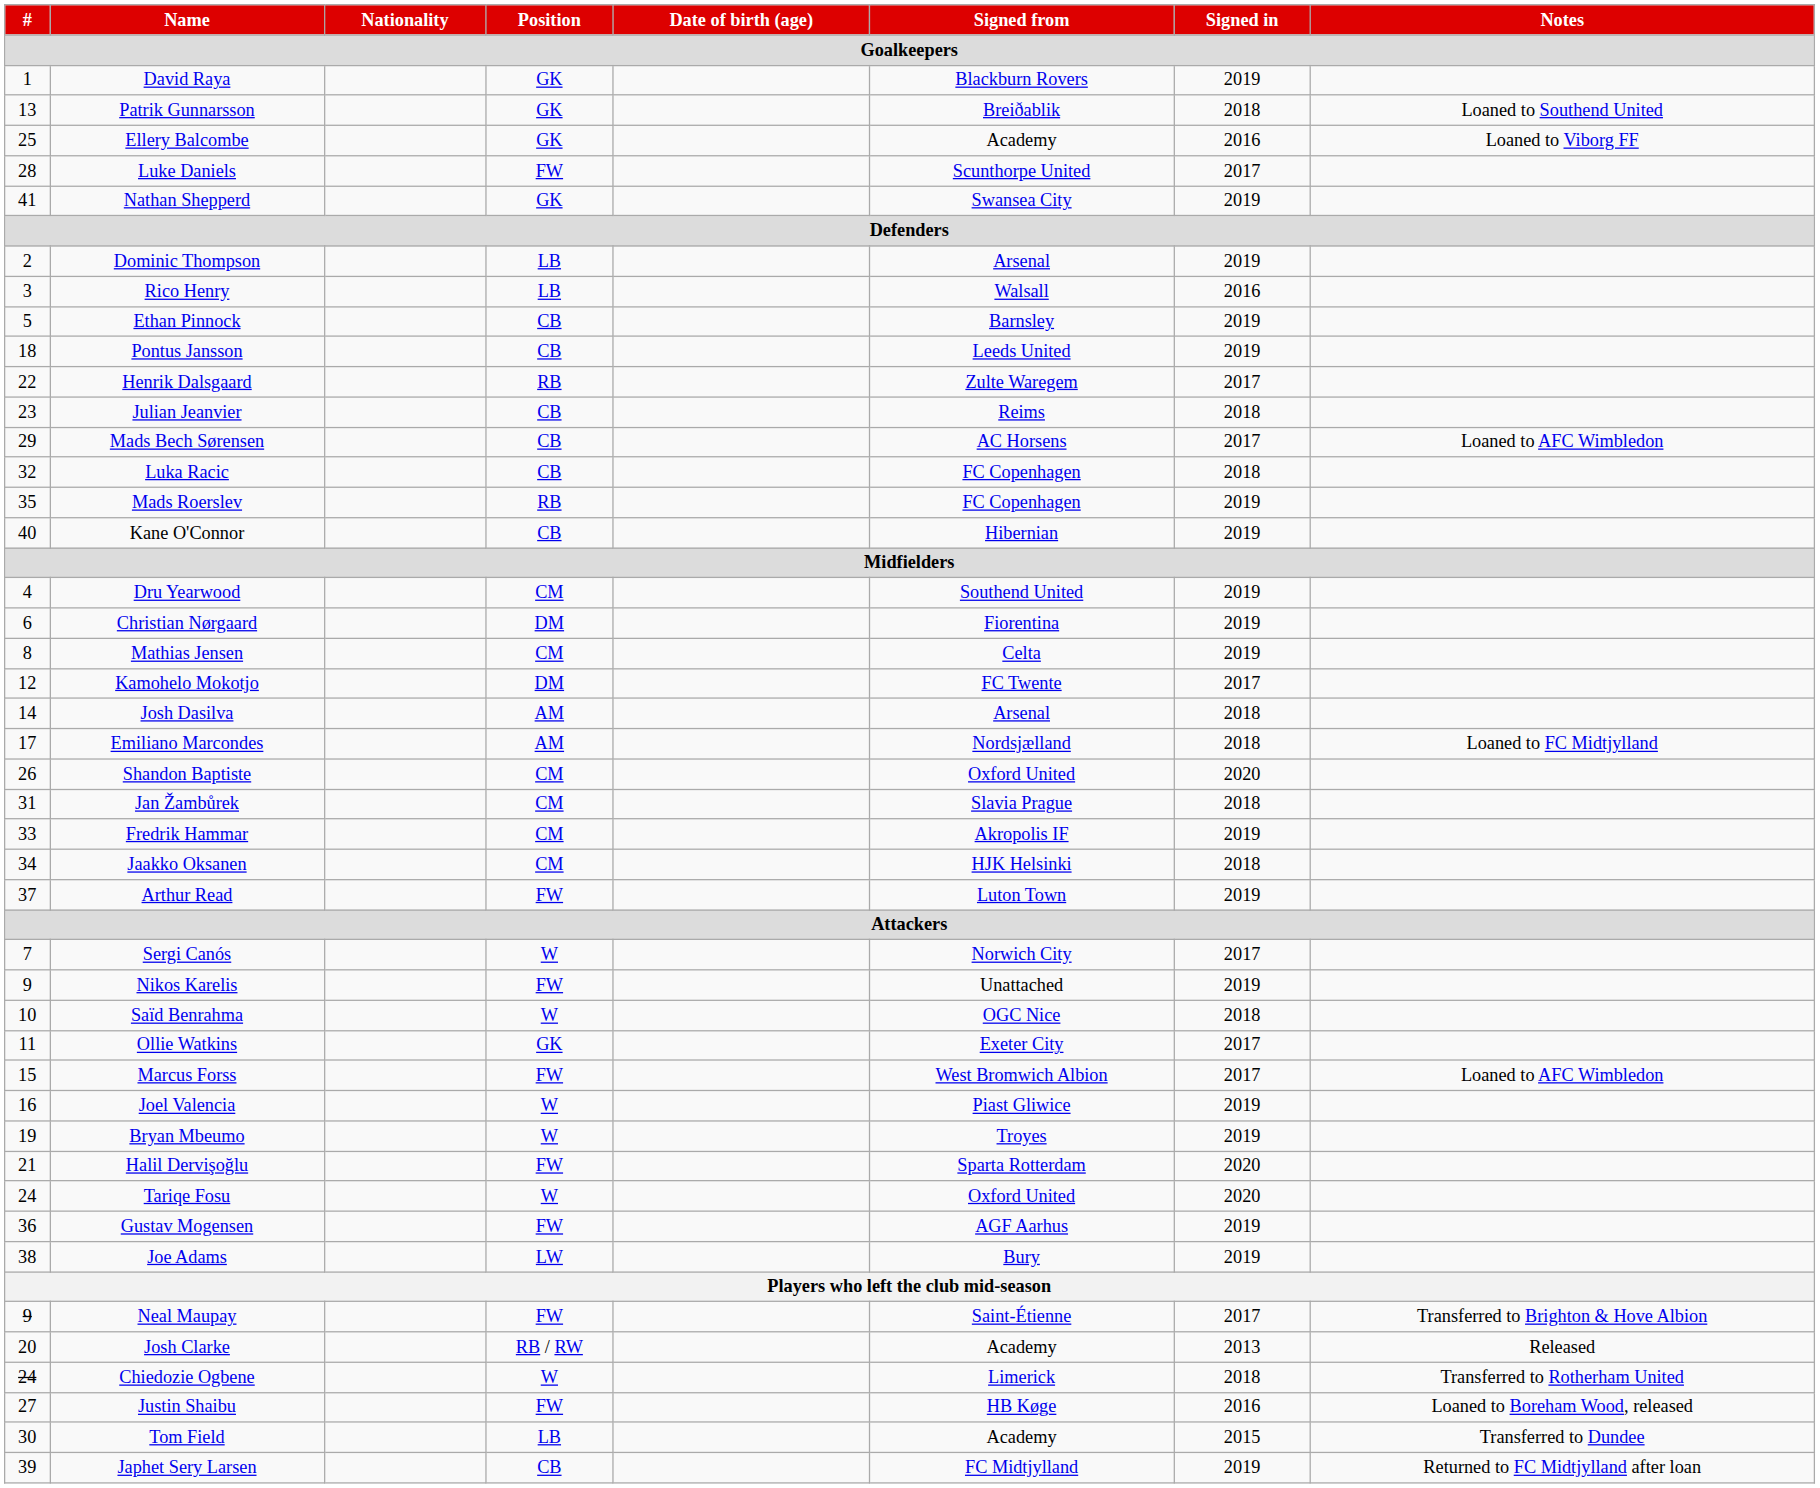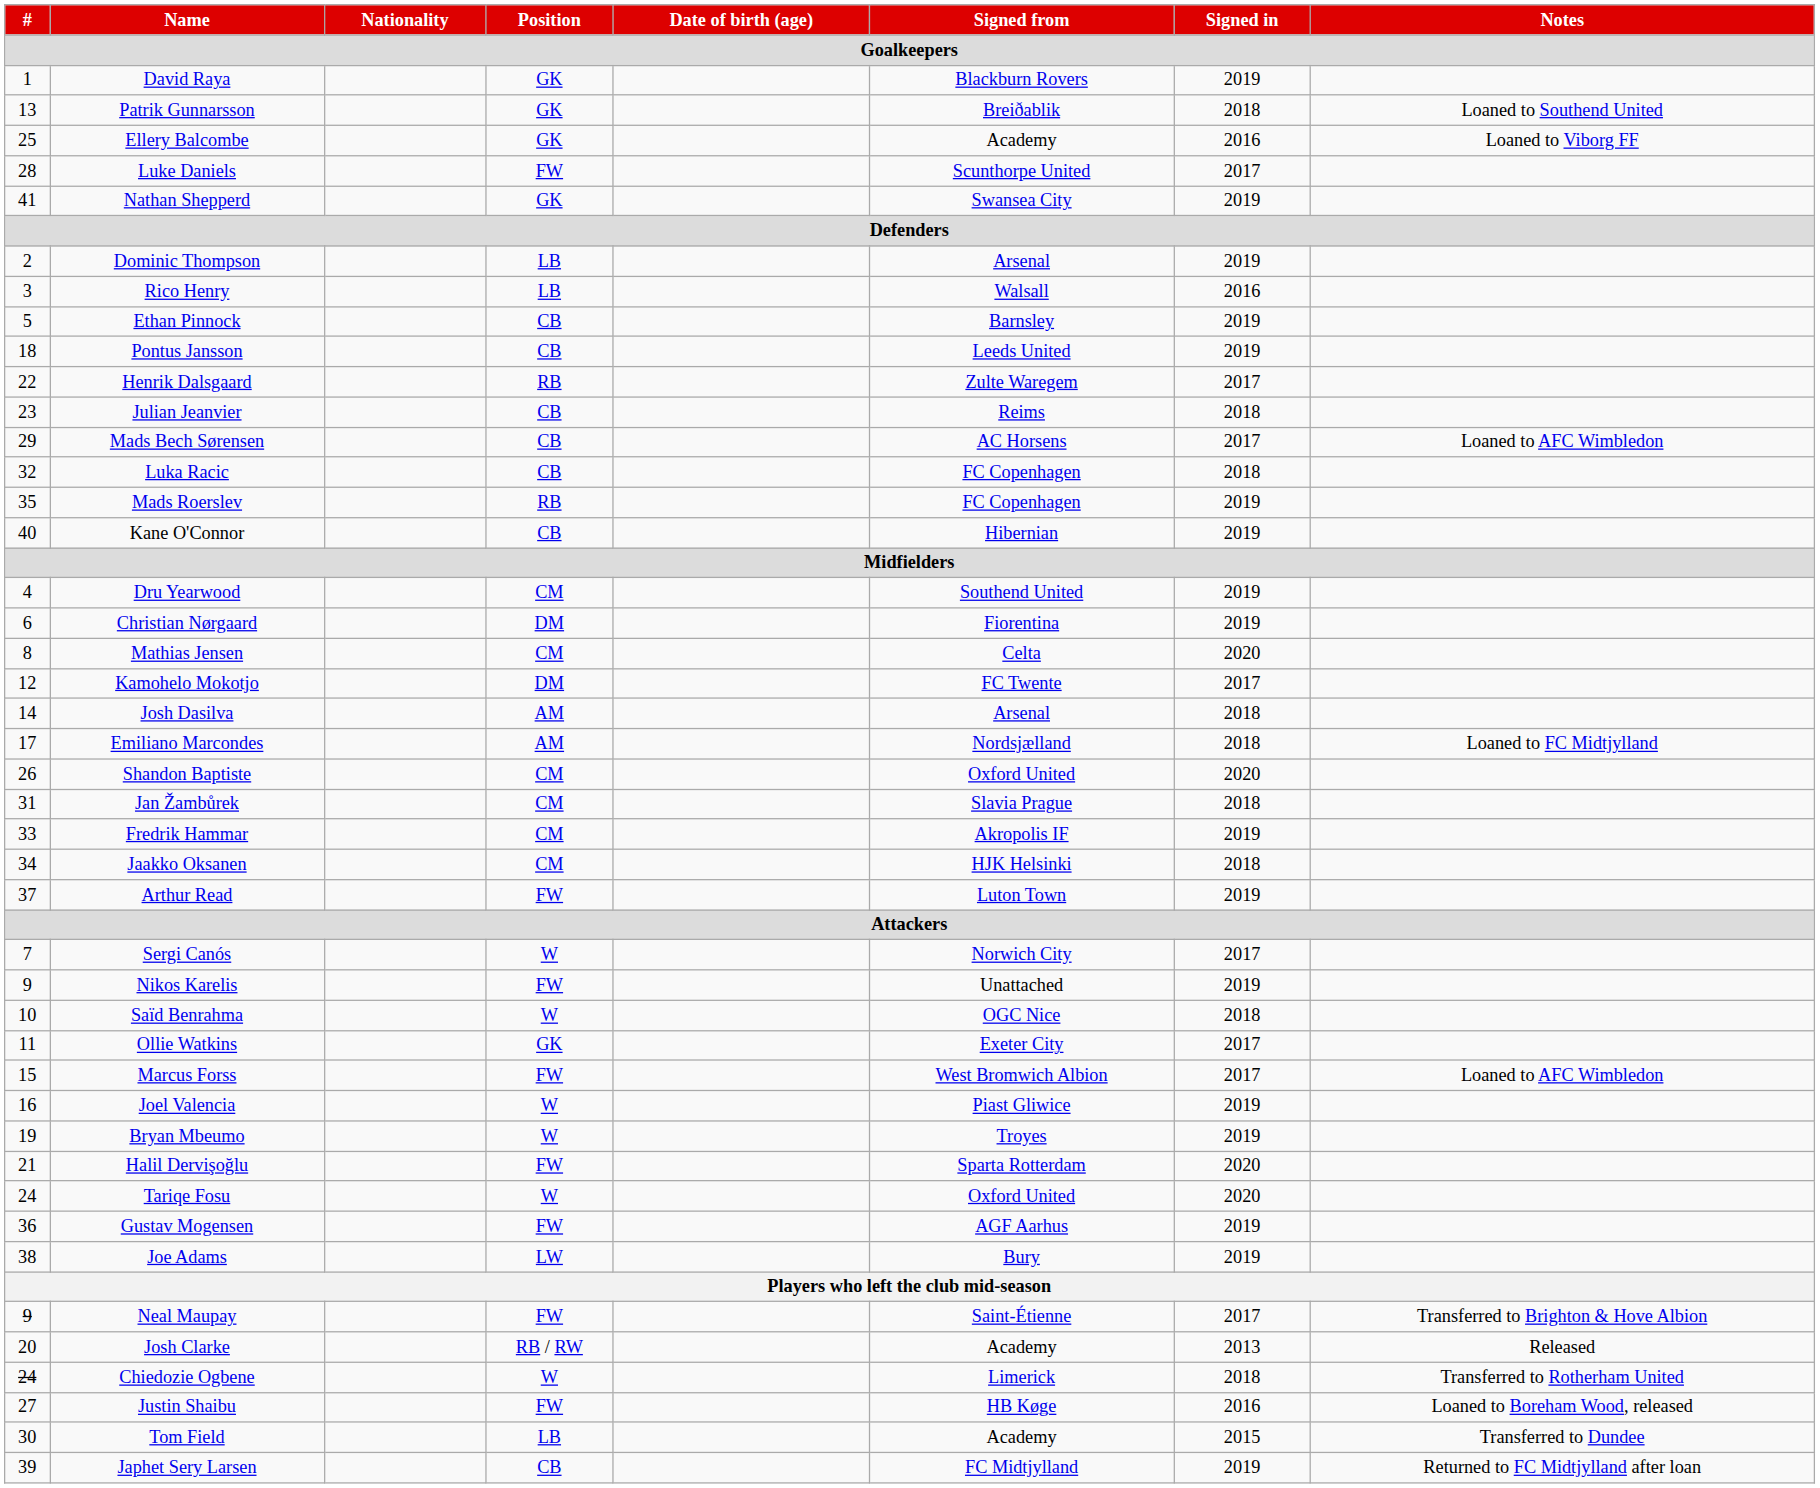Mathias Jensen | Signed in: 2019 -> 2020
